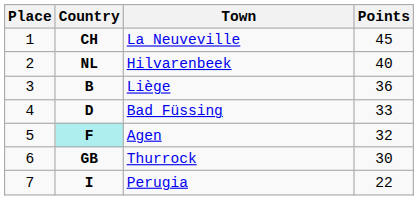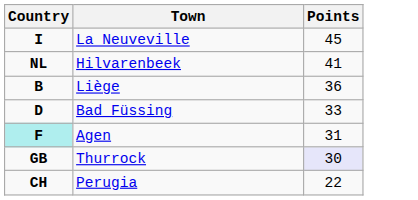- column: Place | 1 | 2 | 3 | 4 | 5 | 6 | 7
La Neuveville | Country: CH -> I
Hilvarenbeek | Points: 40 -> 41
Agen | Points: 32 -> 31
Thurrock | Points: no background -> lavender background
Perugia | Country: I -> CH
